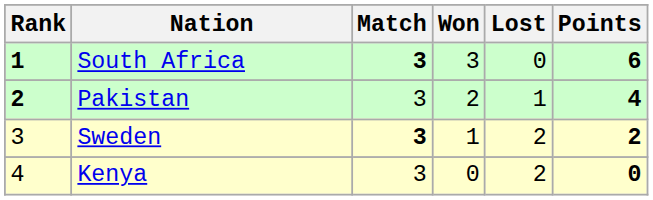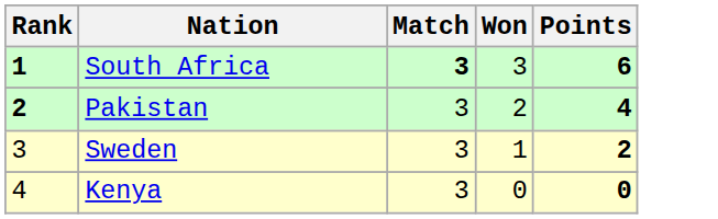- column: Lost | 0 | 1 | 2 | 2
Sweden | Match: bold -> normal
